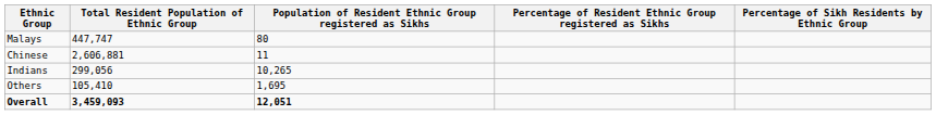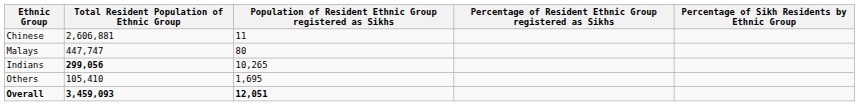rows swapped: Chinese <-> Malays
Indians | Total Resident Population of Ethnic Group: normal -> bold
